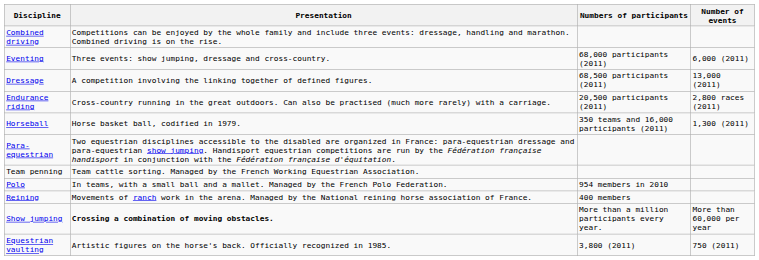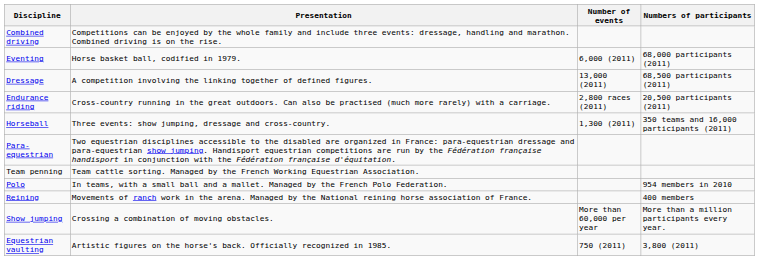columns swapped: Number of events <-> Numbers of participants
Eventing | Presentation: Three events: show jumping, dressage and cross-country. -> Horse basket ball, codified in 1979.
Horseball | Presentation: Horse basket ball, codified in 1979. -> Three events: show jumping, dressage and cross-country.
Show jumping | Presentation: bold -> normal
